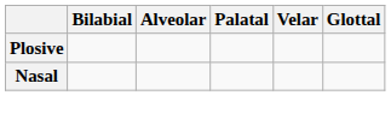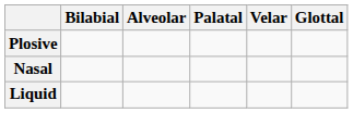+ row: Liquid
